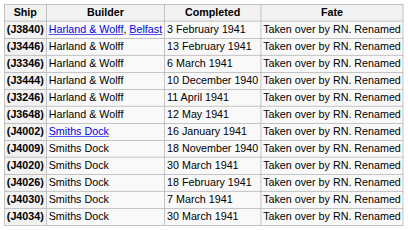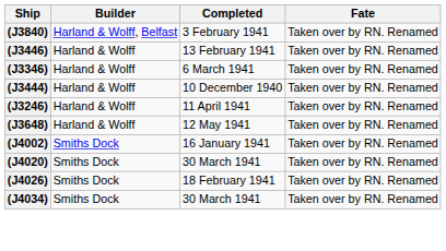- row: (J4009) | Smiths Dock | 18 November 1940 | Taken over by RN. Renamed
- row: (J4030) | Smiths Dock | 7 March 1941 | Taken over by RN. Renamed
